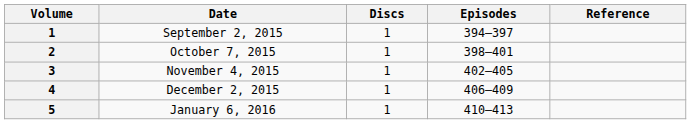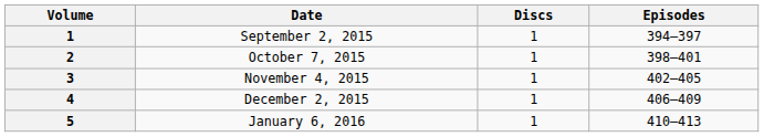- column: Reference
